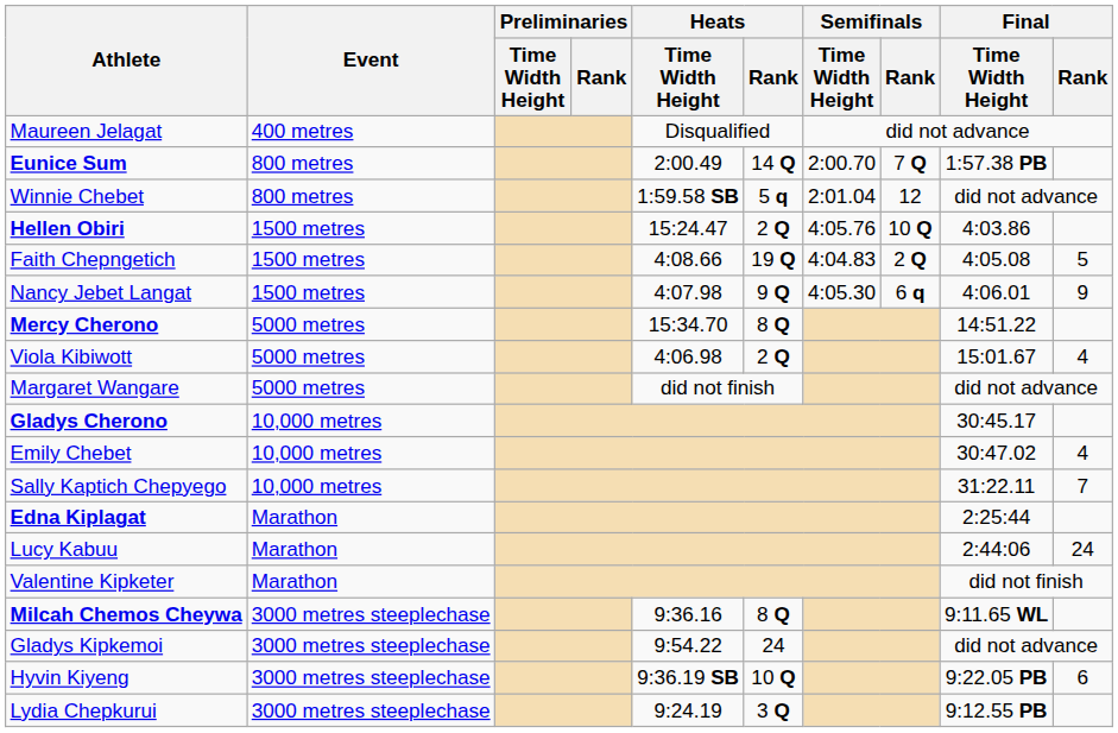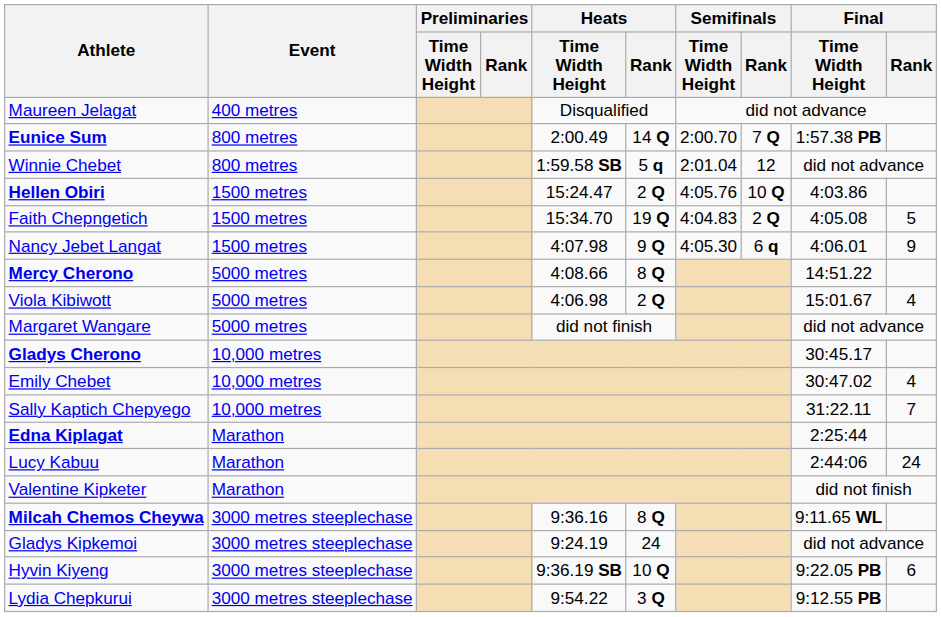Faith Chepngetich | Heats / Time Width Height: 4:08.66 -> 15:34.70
Mercy Cherono | Heats / Time Width Height: 15:34.70 -> 4:08.66
Gladys Kipkemoi | Heats / Time Width Height: 9:54.22 -> 9:24.19
Lydia Chepkurui | Heats / Time Width Height: 9:24.19 -> 9:54.22
